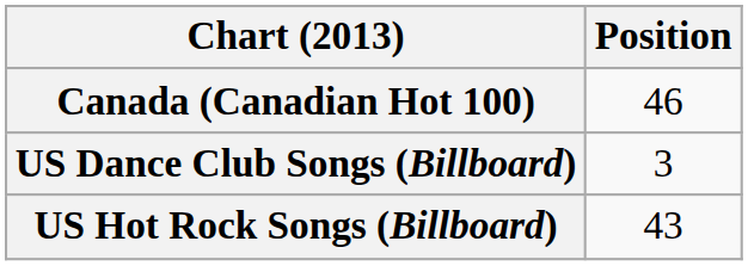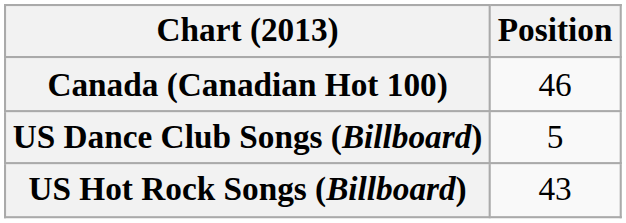US Dance Club Songs (Billboard) | Position: 3 -> 5
